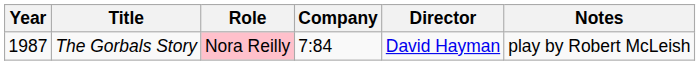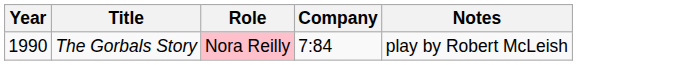- column: Director | David Hayman
The Gorbals Story | Year: 1987 -> 1990
